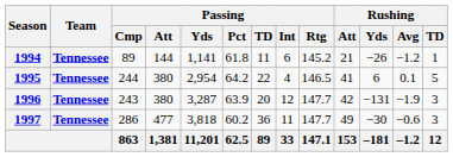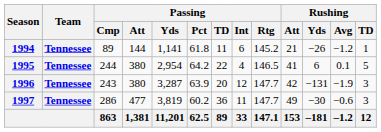1997 | Passing / Yds: 3,818 -> 3,819
